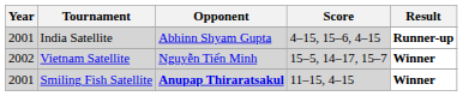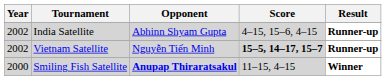India Satellite | Year: 2001 -> 2002
Vietnam Satellite | Score: normal -> bold
Vietnam Satellite | Result: Winner -> Runner-up
Smiling Fish Satellite | Year: 2001 -> 2000
